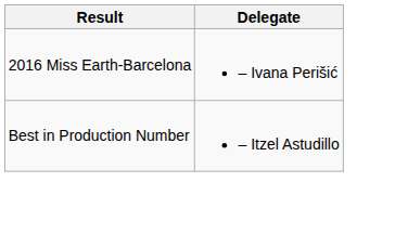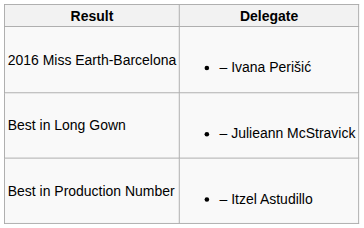+ row: Best in Long Gown | – Julieann McStravick
